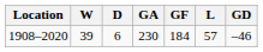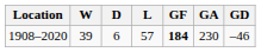columns swapped: L <-> GA
1908–2020 | GF: normal -> bold
